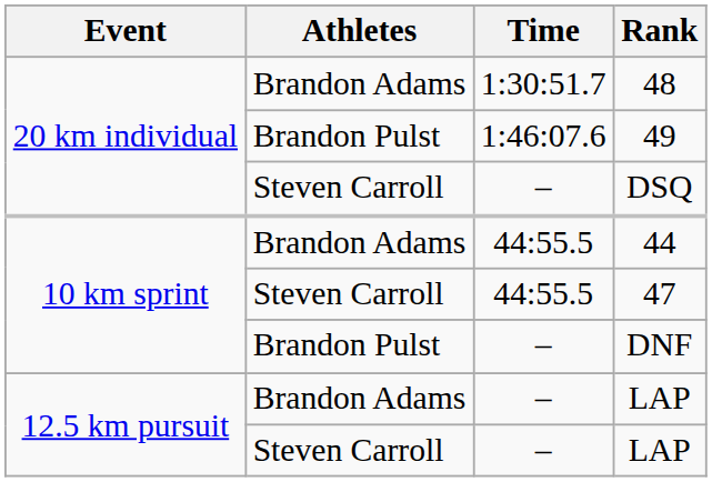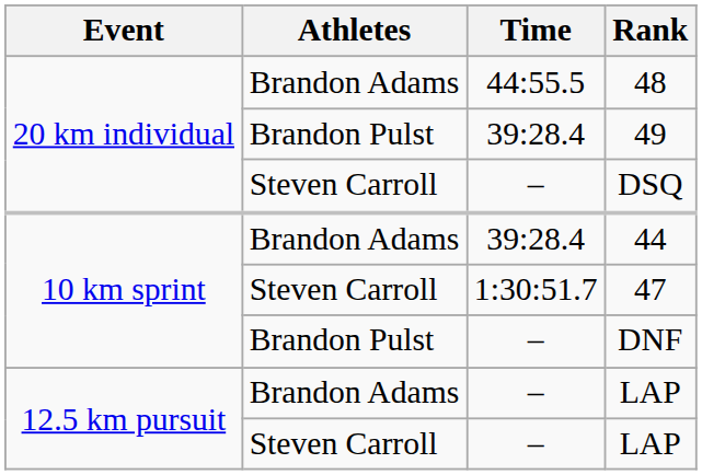48 | Time: 1:30:51.7 -> 44:55.5
49 | Time: 1:46:07.6 -> 39:28.4
44 | Time: 44:55.5 -> 39:28.4
47 | Time: 44:55.5 -> 1:30:51.7
